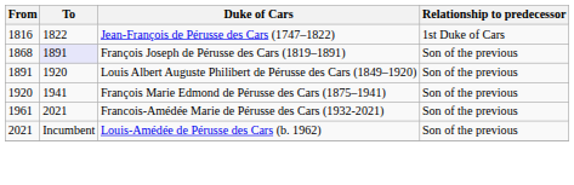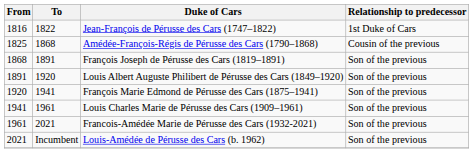+ row: 1825 | 1868 | Amédée-François-Régis de Pérusse des Cars (1790–1868) | Cousin of the previous
François Joseph de Pérusse des Cars (1819–1891) | To: lavender background -> no background
+ row: 1941 | 1961 | Louis Charles Marie de Pérusse des Cars (1909–1961) | Son of the previous
